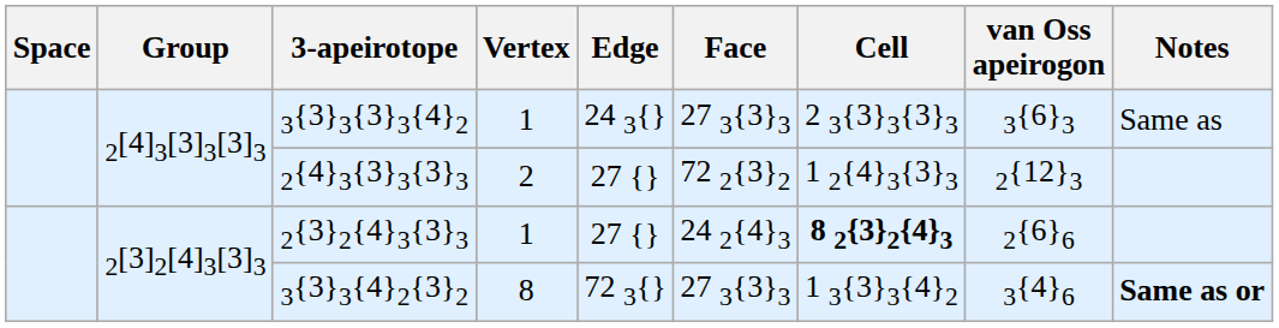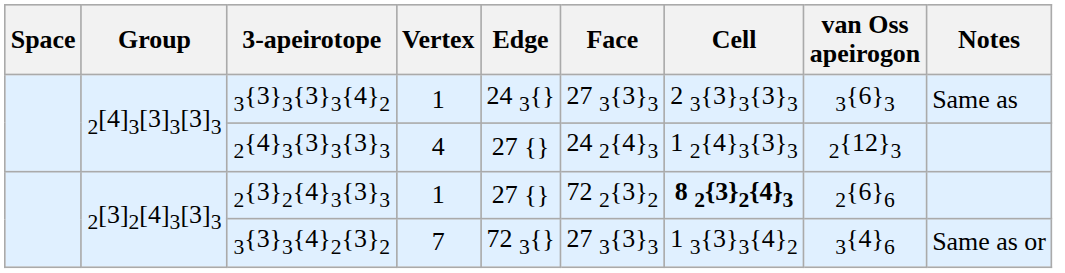2{4}3{3}3{3}3 | Vertex: 2 -> 4
2{4}3{3}3{3}3 | Face: 72 2{3}2 -> 24 2{4}3
2{3}2{4}3{3}3 | Face: 24 2{4}3 -> 72 2{3}2
3{3}3{4}2{3}2 | Vertex: 8 -> 7
3{3}3{4}2{3}2 | Notes: bold -> normal
